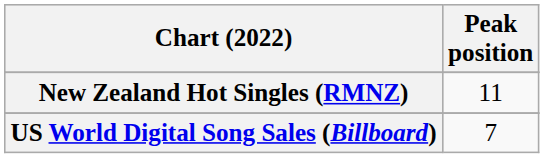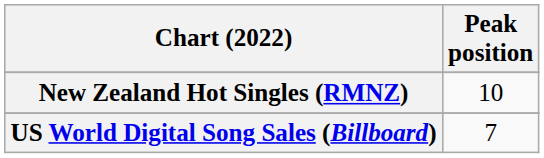New Zealand Hot Singles (RMNZ) | Peak position: 11 -> 10
